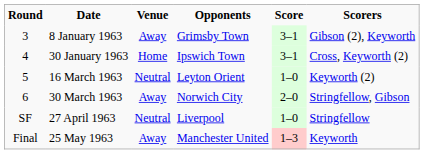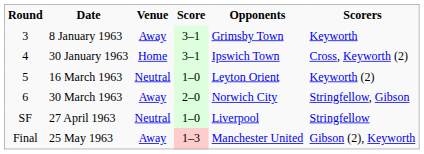columns swapped: Opponents <-> Score
8 January 1963 | Scorers: Gibson (2), Keyworth -> Keyworth
25 May 1963 | Scorers: Keyworth -> Gibson (2), Keyworth
